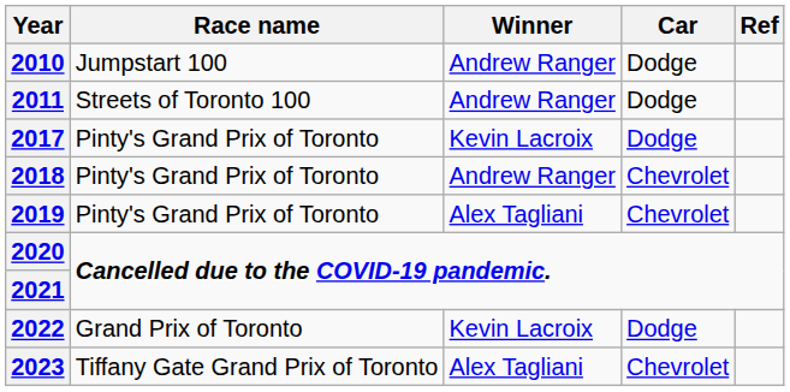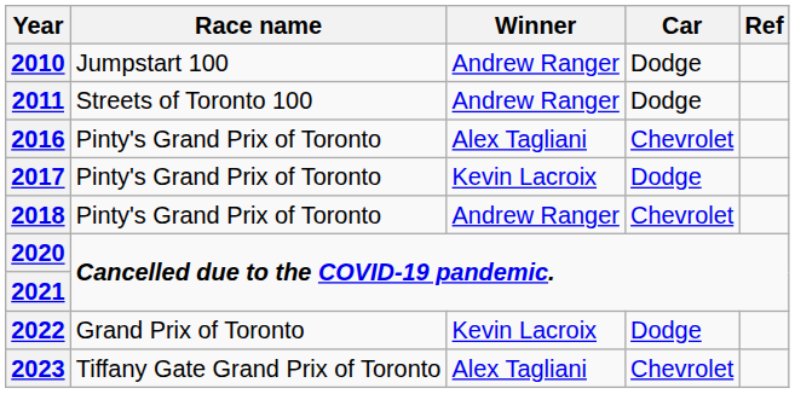+ row: 2016 | Pinty's Grand Prix of Toronto | Alex Tagliani | Chevrolet
- row: 2019 | Pinty's Grand Prix of Toronto | Alex Tagliani | Chevrolet
